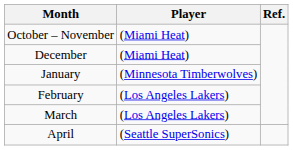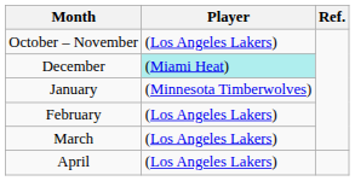October – November | Player: (Miami Heat) -> (Los Angeles Lakers)
December | Player: no background -> paleturquoise background
April | Player: (Seattle SuperSonics) -> (Los Angeles Lakers)
